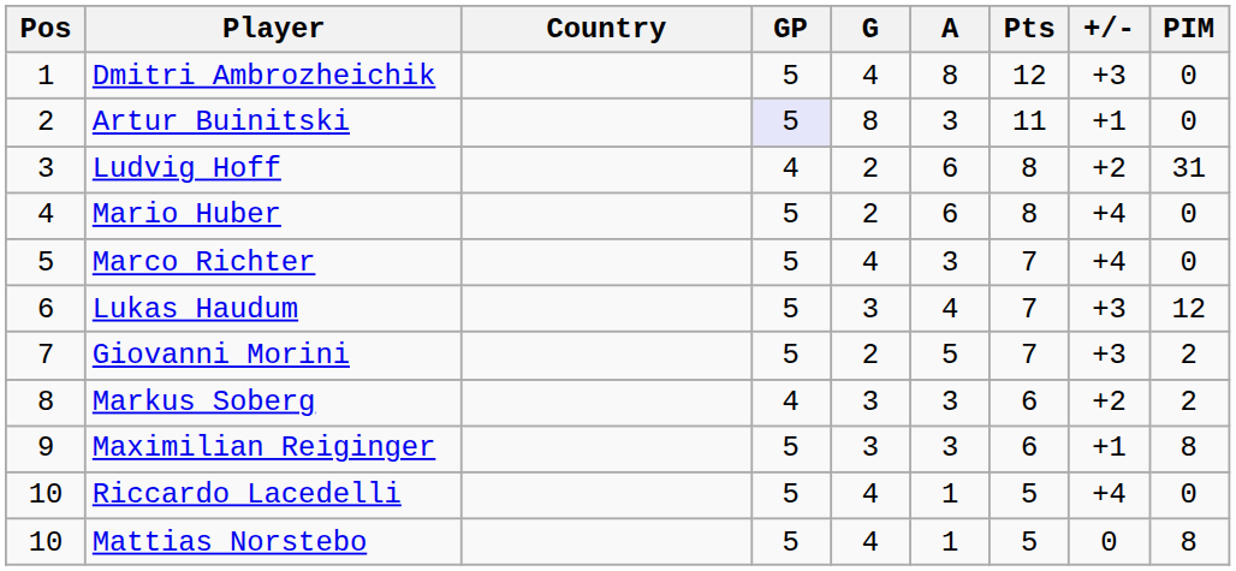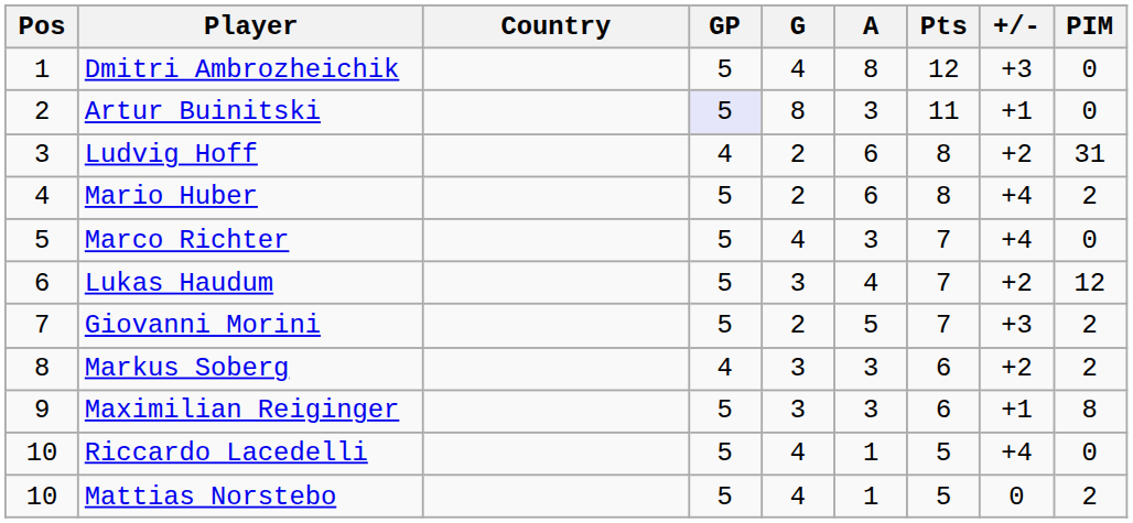Mario Huber | PIM: 0 -> 2
Lukas Haudum | +/-: +3 -> +2
Mattias Norstebo | PIM: 8 -> 2
